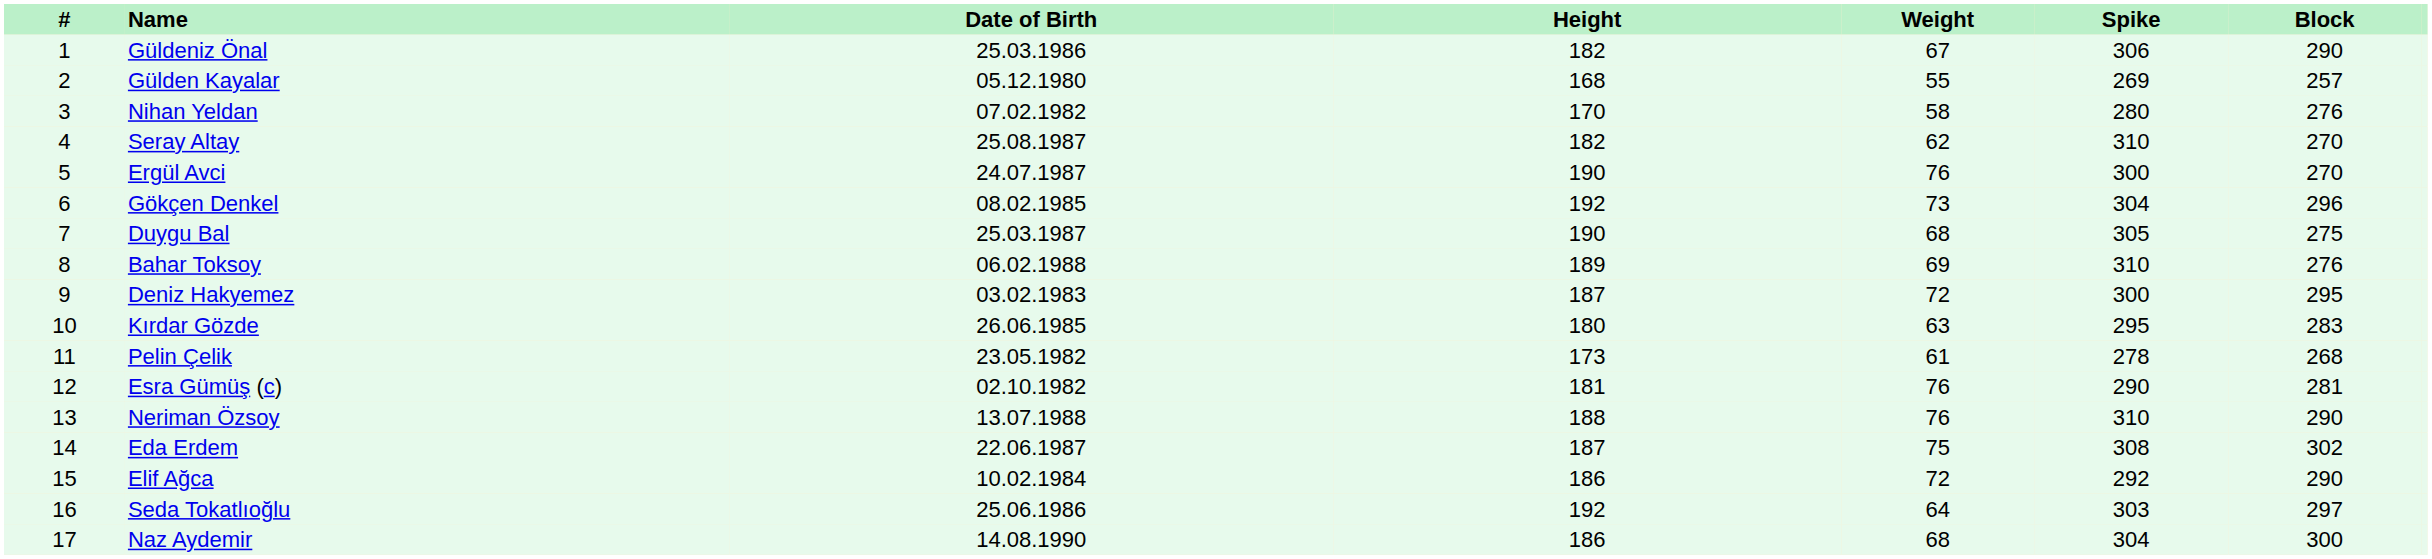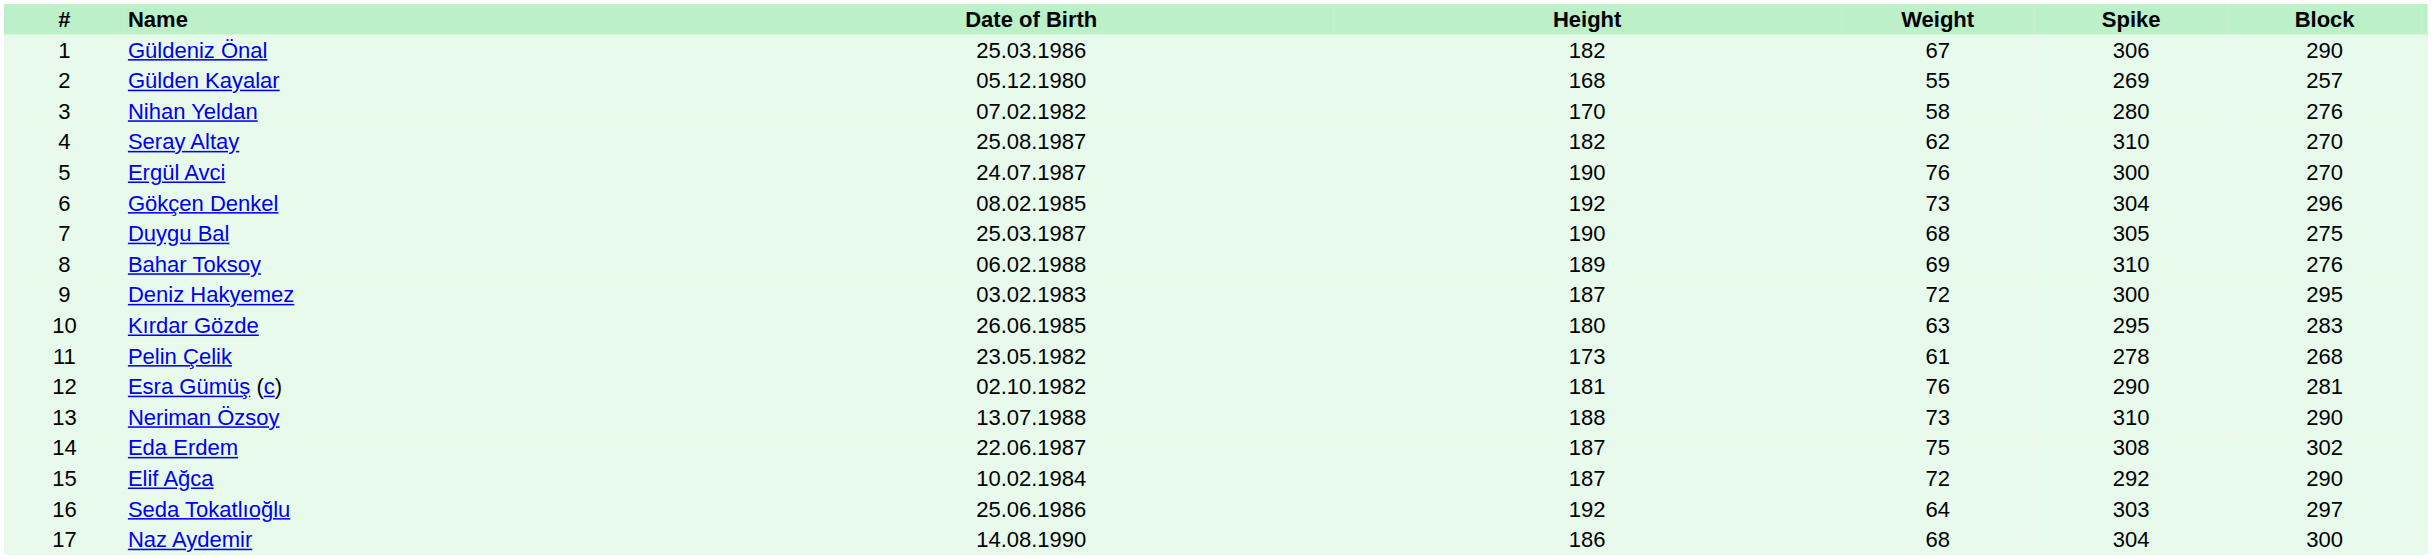Neriman Özsoy | Weight: 76 -> 73
Elif Ağca | Height: 186 -> 187
